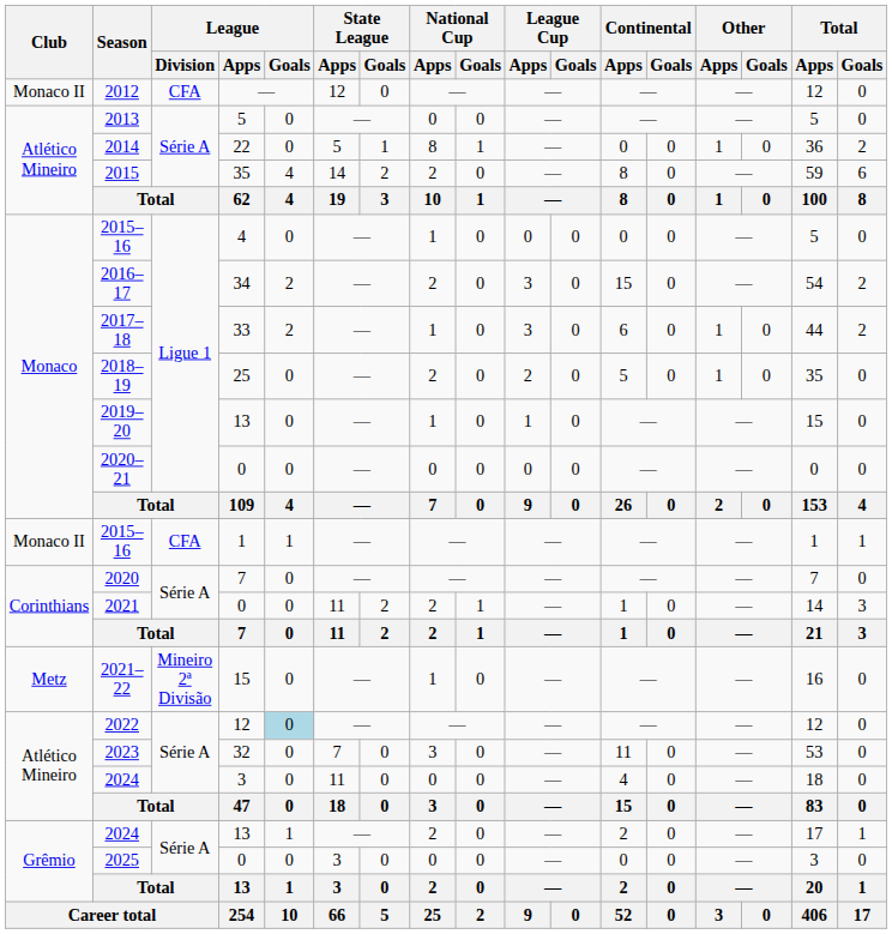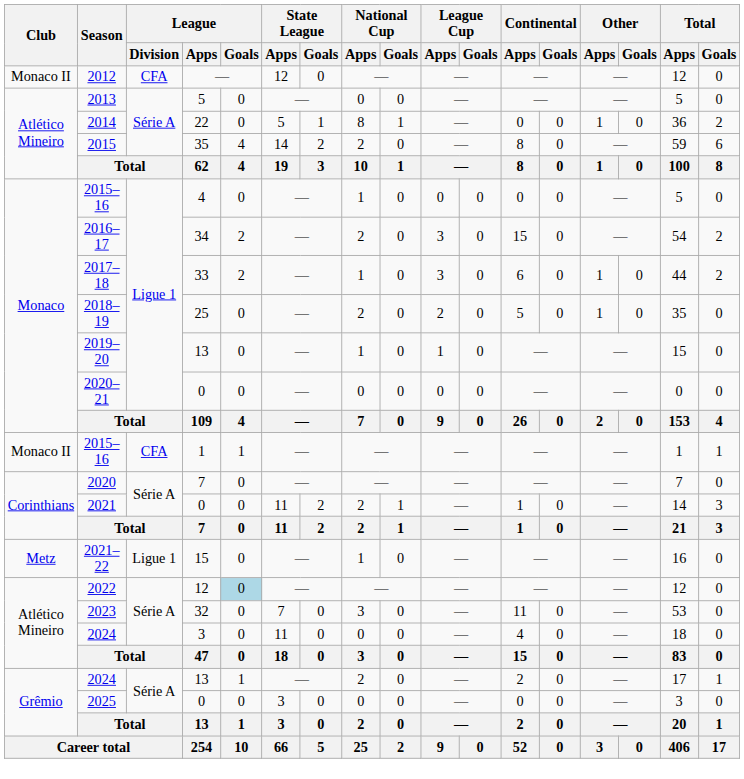2021–22 | League / Division: Mineiro 2ª Divisão -> Ligue 1
